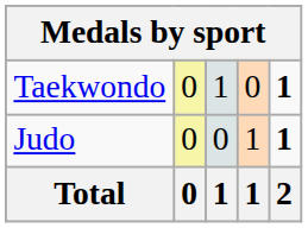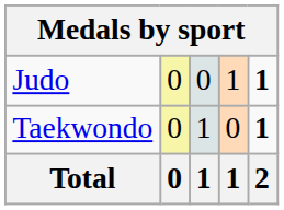rows swapped: Judo <-> Taekwondo
